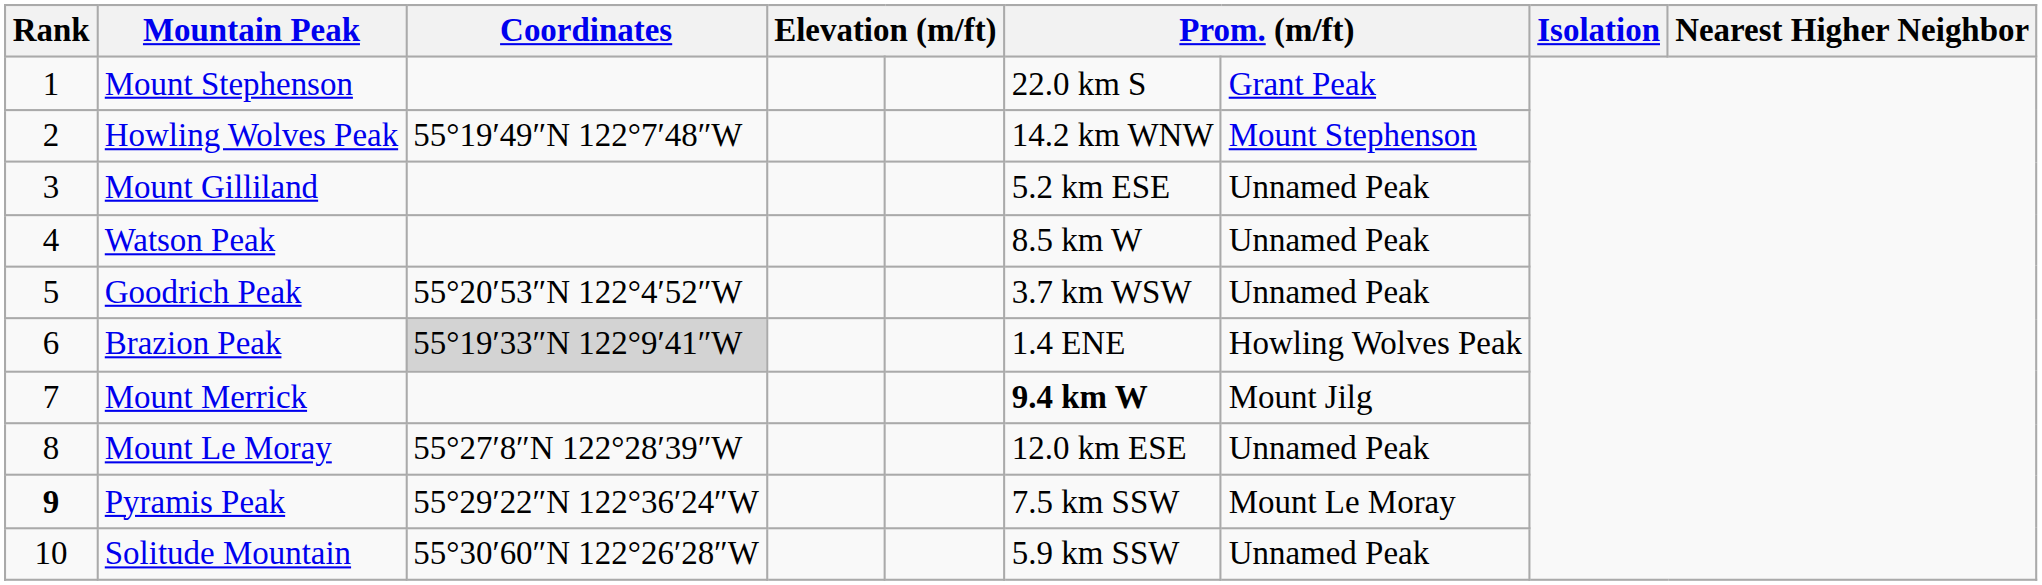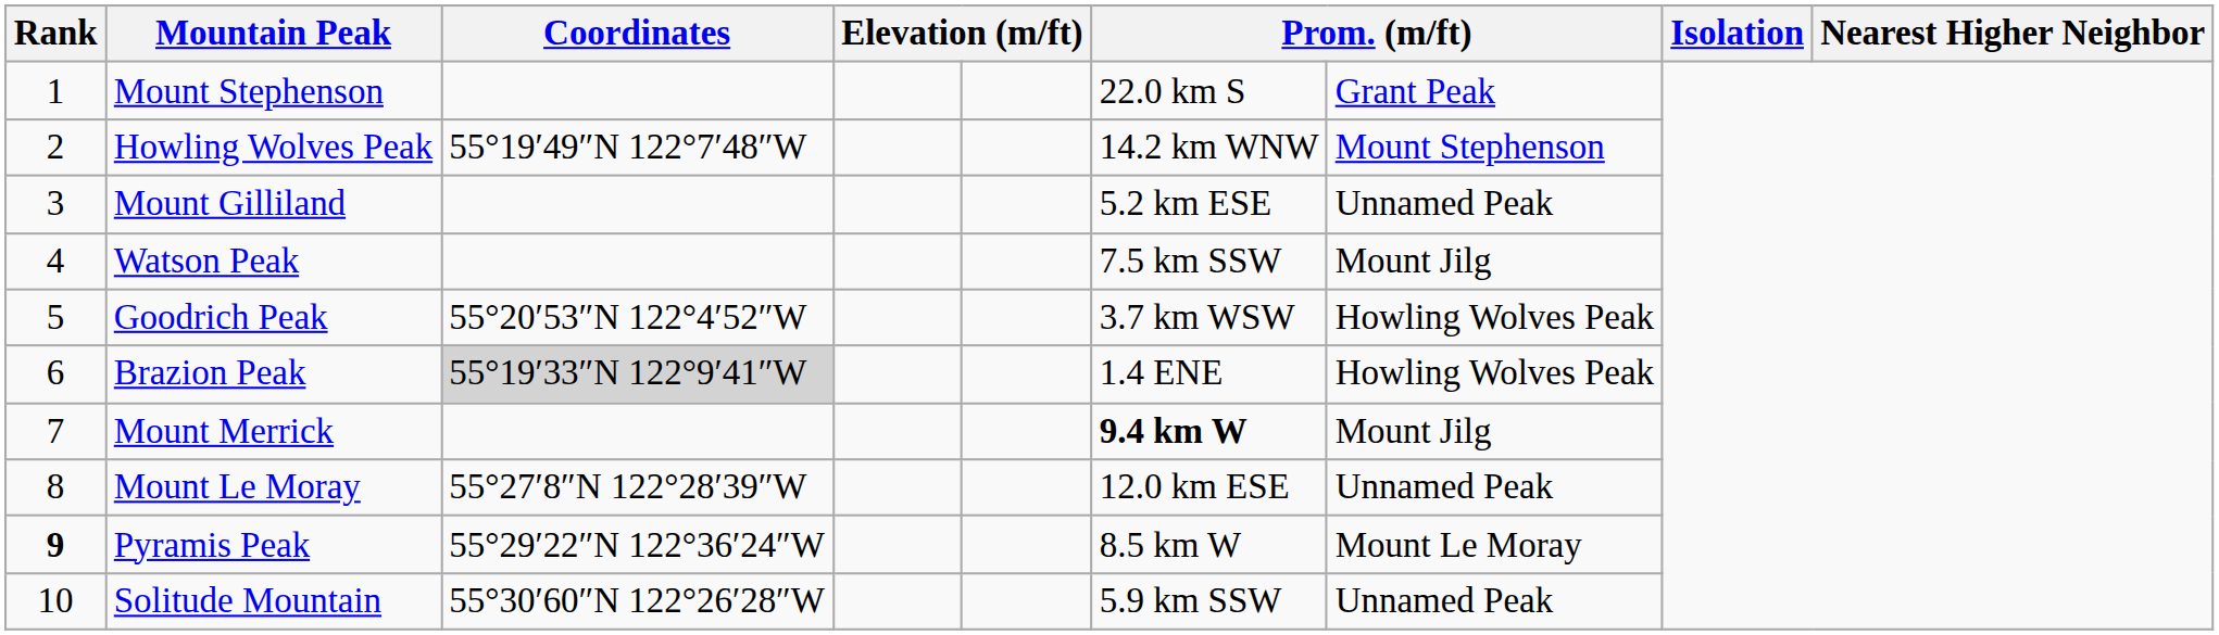Watson Peak | column 6: 8.5 km W -> 7.5 km SSW
Watson Peak | column 7: Unnamed Peak -> Mount Jilg
Goodrich Peak | column 7: Unnamed Peak -> Howling Wolves Peak
Pyramis Peak | column 6: 7.5 km SSW -> 8.5 km W
